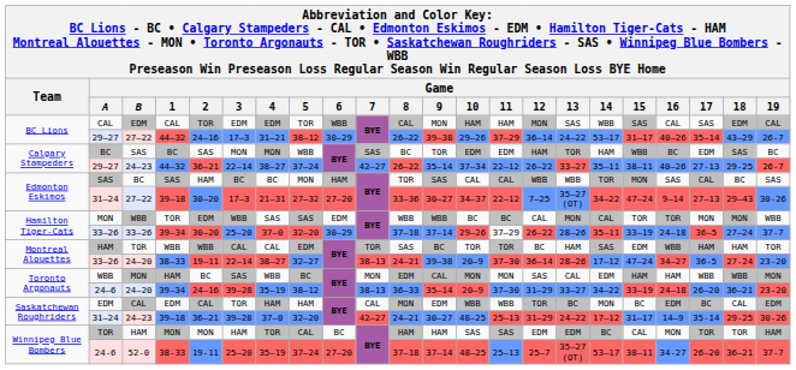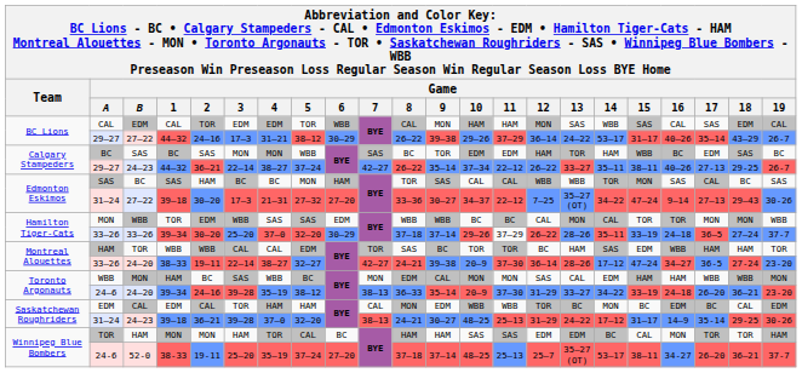33–26 / 24–20 | Game / 7: 38–13 -> 42–27
31–24 / 24–23 | Game / 7: 42–27 -> 38–13
